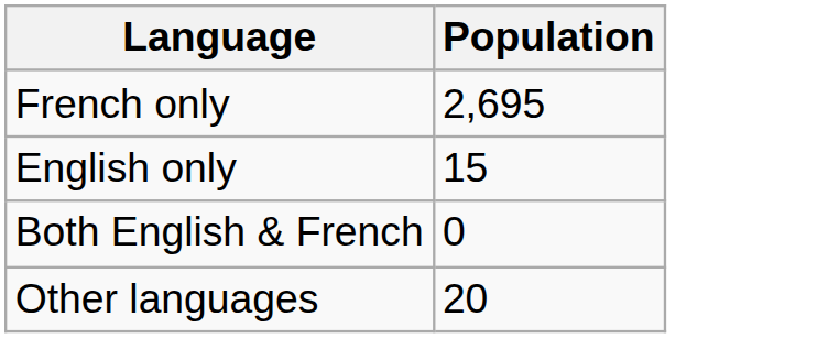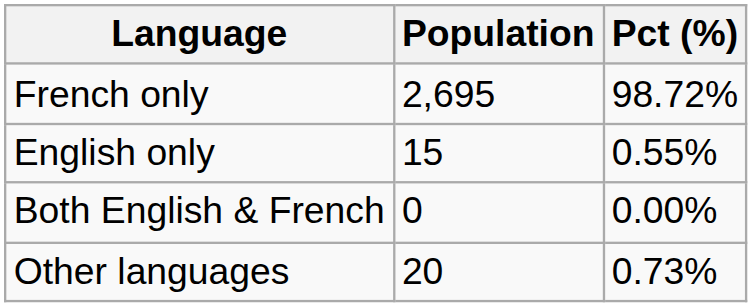+ column: Pct (%) | 98.72% | 0.55% | 0.00% | 0.73%
